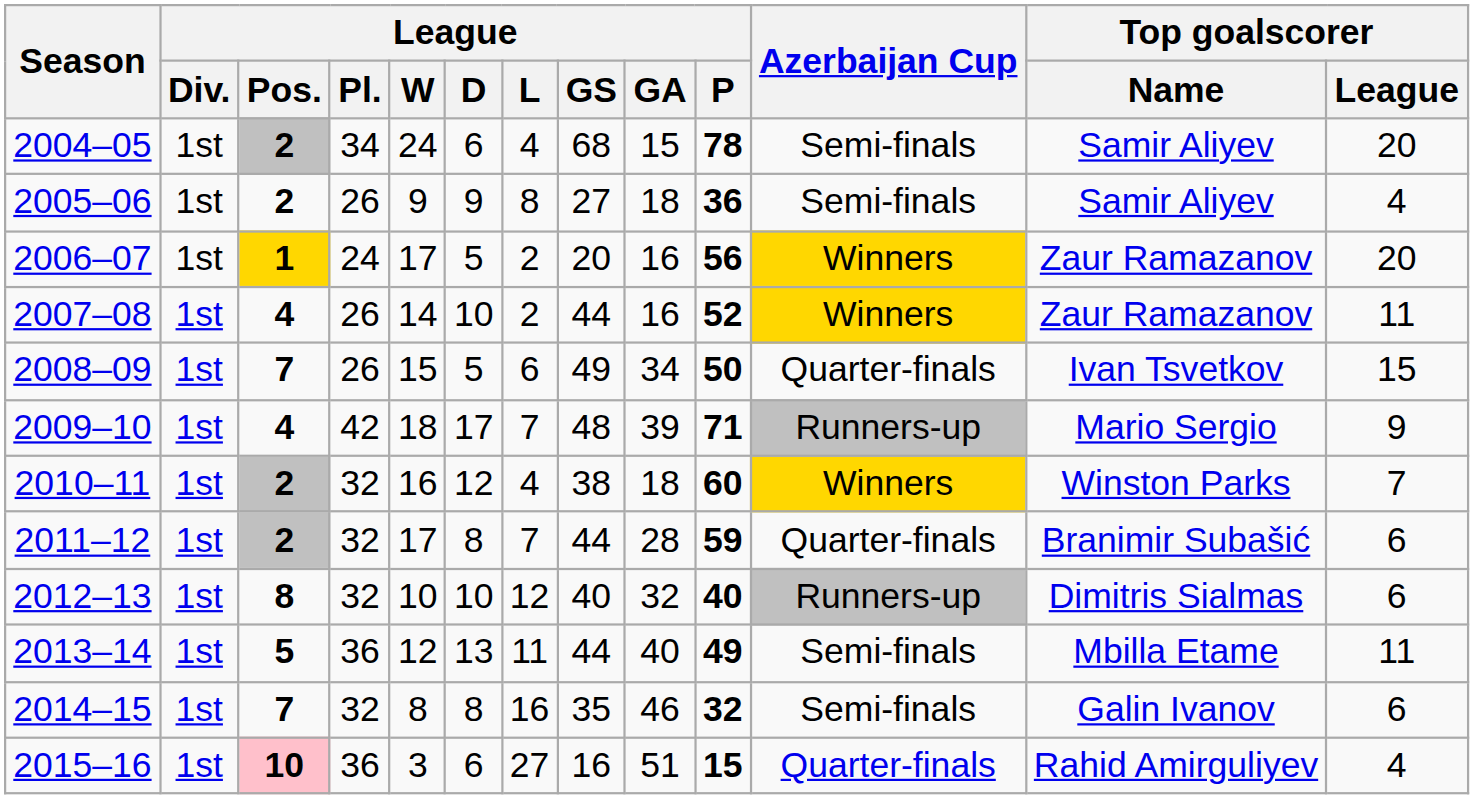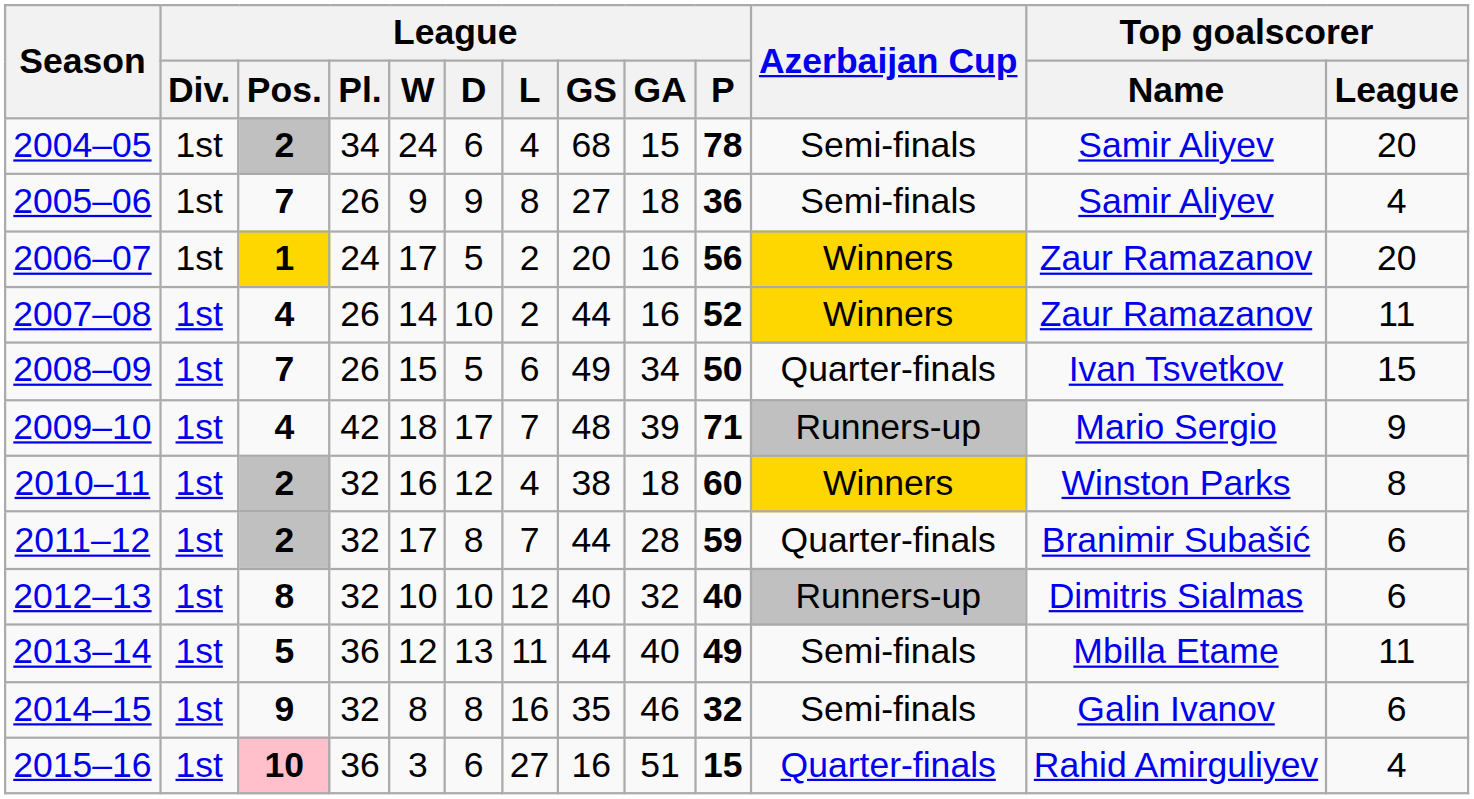2005–06 | League / Pos.: 2 -> 7
2010–11 | Top goalscorer / League: 7 -> 8
2014–15 | League / Pos.: 7 -> 9
